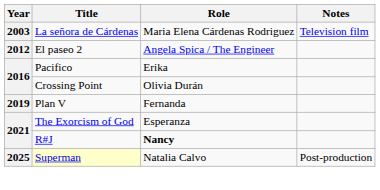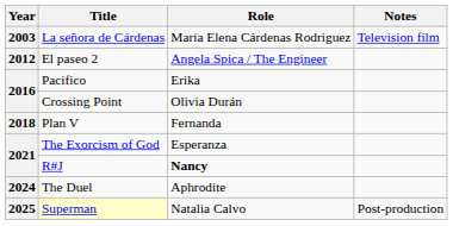Plan V | Year: 2019 -> 2018
+ row: 2024 | The Duel | Aphrodite
